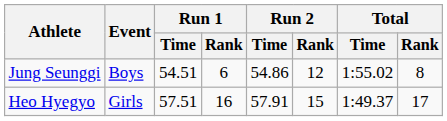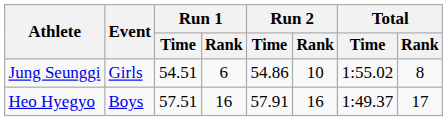Jung Seunggi | Event: Boys -> Girls
Jung Seunggi | Run 2 / Rank: 12 -> 10
Heo Hyegyo | Event: Girls -> Boys
Heo Hyegyo | Run 2 / Rank: 15 -> 16
